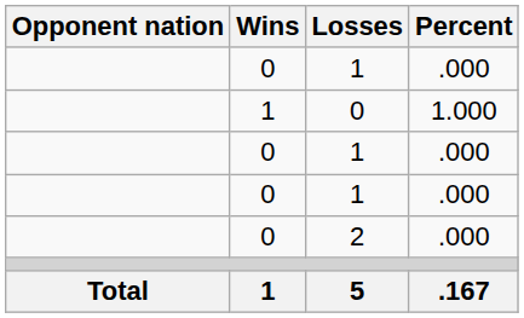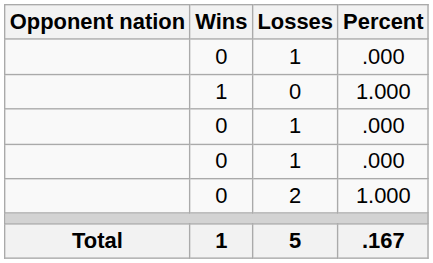2 | Percent: .000 -> 1.000
